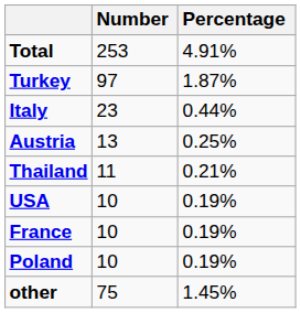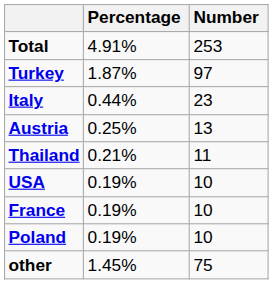columns swapped: Number <-> Percentage
